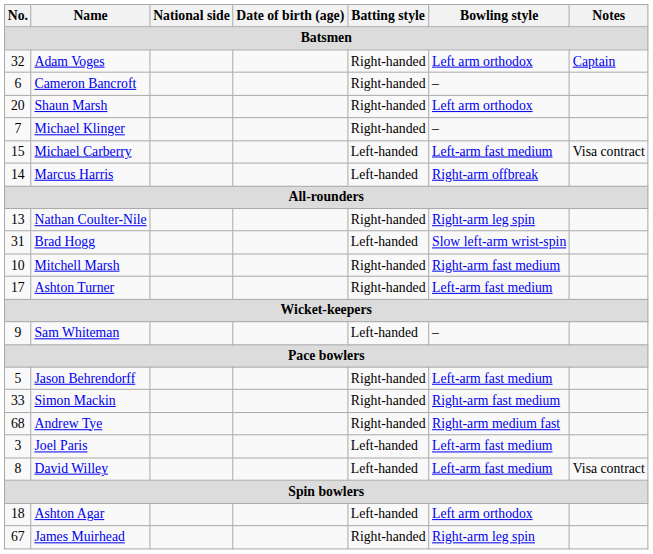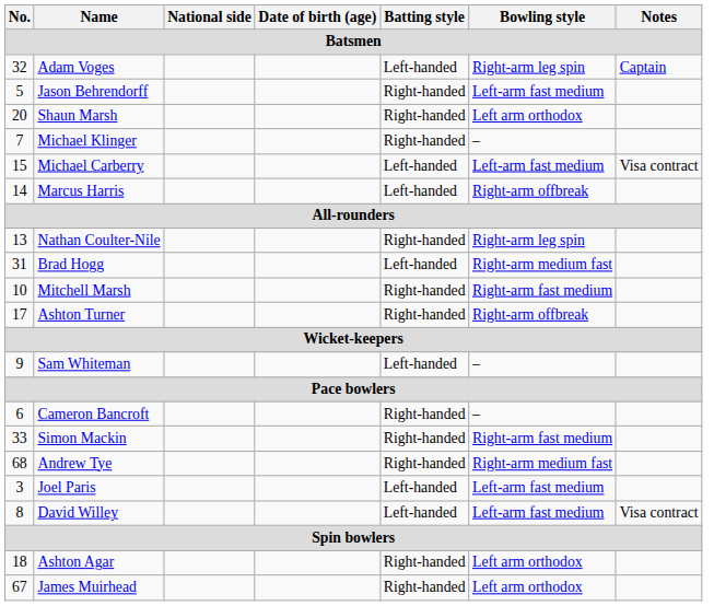Adam Voges | Batting style: Right-handed -> Left-handed
Adam Voges | Bowling style: Left arm orthodox -> Right-arm leg spin
rows swapped: Cameron Bancroft <-> Jason Behrendorff
Brad Hogg | Bowling style: Slow left-arm wrist-spin -> Right-arm medium fast
Ashton Turner | Bowling style: Left-arm fast medium -> Right-arm offbreak
Ashton Agar | Batting style: Left-handed -> Right-handed
James Muirhead | Bowling style: Right-arm leg spin -> Left arm orthodox
